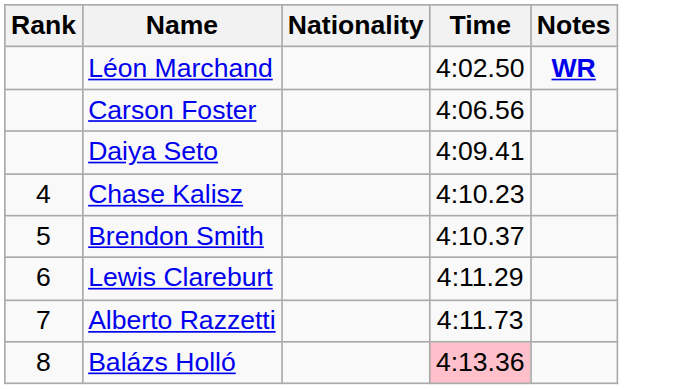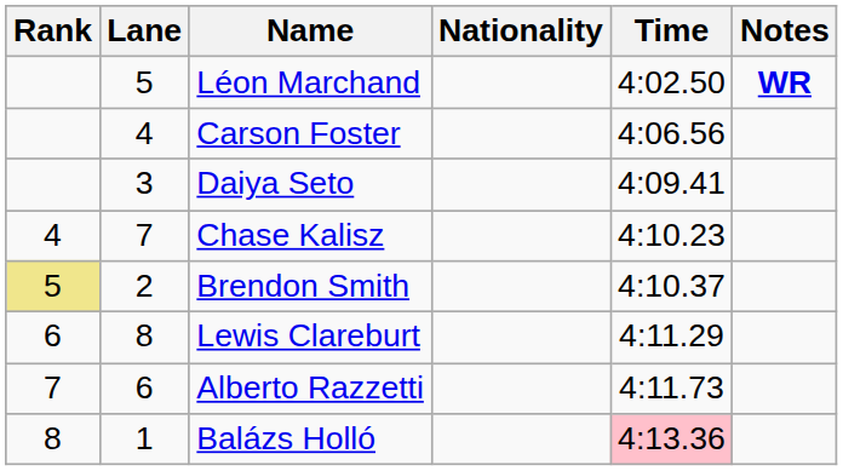+ column: Lane | 5 | 4 | 3 | 7 | 2 | 8 | 6 | 1
Brendon Smith | Rank: no background -> khaki background
